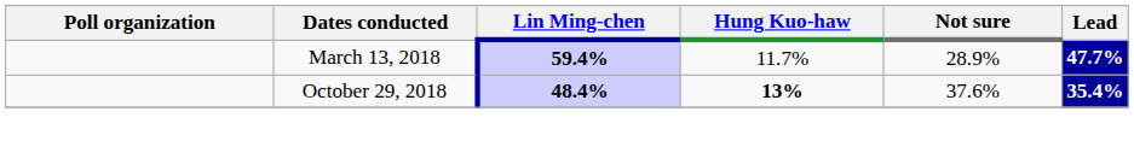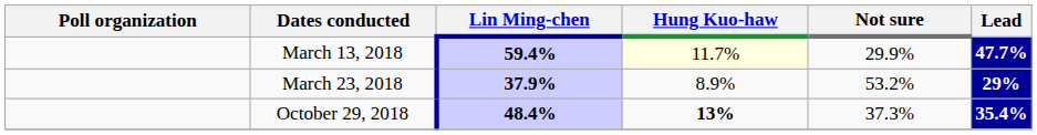March 13, 2018 | Hung Kuo-haw: no background -> lightyellow background
March 13, 2018 | Not sure: 28.9% -> 29.9%
+ row: March 23, 2018 | 37.9% | 8.9% | 53.2% | 29%
October 29, 2018 | Not sure: 37.6% -> 37.3%
